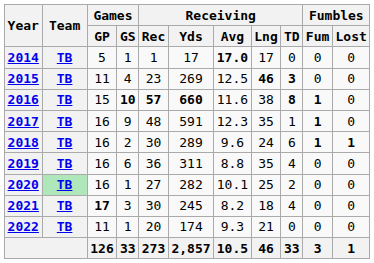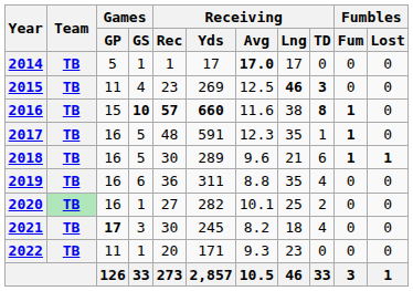2017 | Games / GS: 9 -> 5
2018 | Games / GS: 2 -> 5
2018 | Receiving / Lng: 24 -> 21
2022 | Receiving / Yds: 174 -> 171
2022 | Receiving / Lng: 21 -> 23
